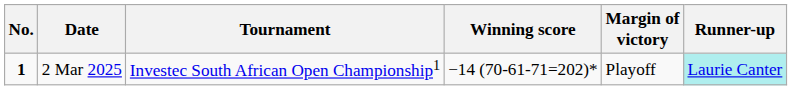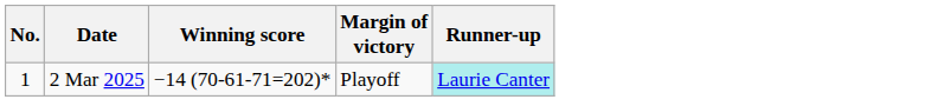- column: Tournament | Investec South African Open Championship1
2 Mar 2025 | No.: bold -> normal
